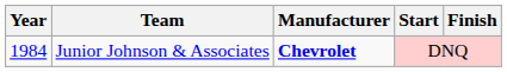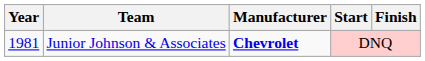Junior Johnson & Associates | Year: 1984 -> 1981
